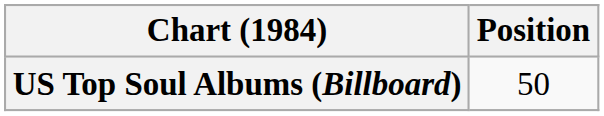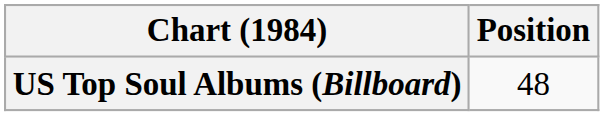US Top Soul Albums (Billboard) | Position: 50 -> 48
